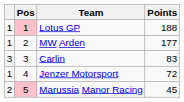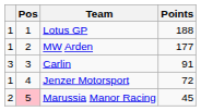Lotus GP | Pos: pink background -> no background
Carlin | Points: 83 -> 91
